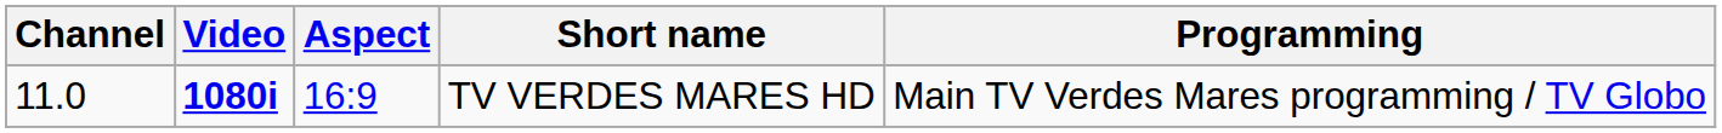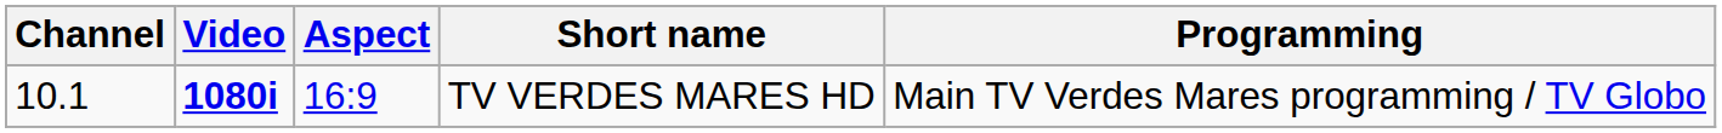TV VERDES MARES HD | Channel: 11.0 -> 10.1
